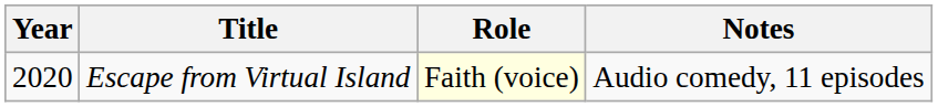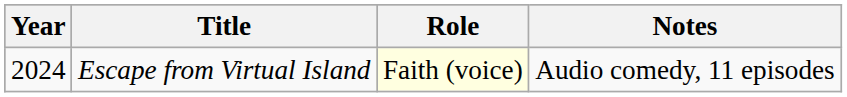Escape from Virtual Island | Year: 2020 -> 2024
